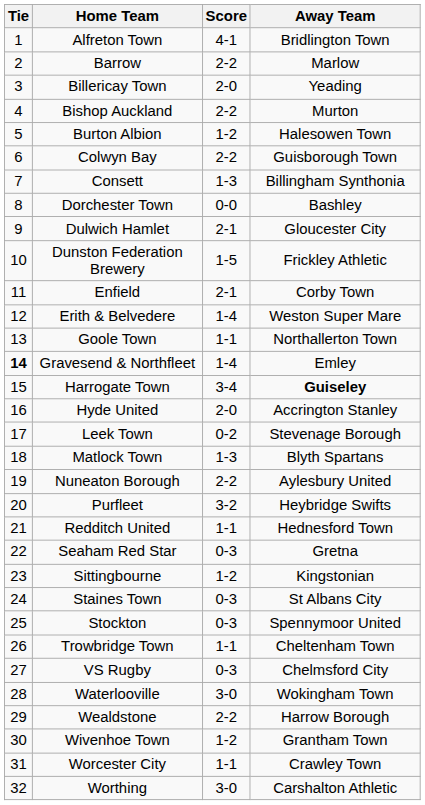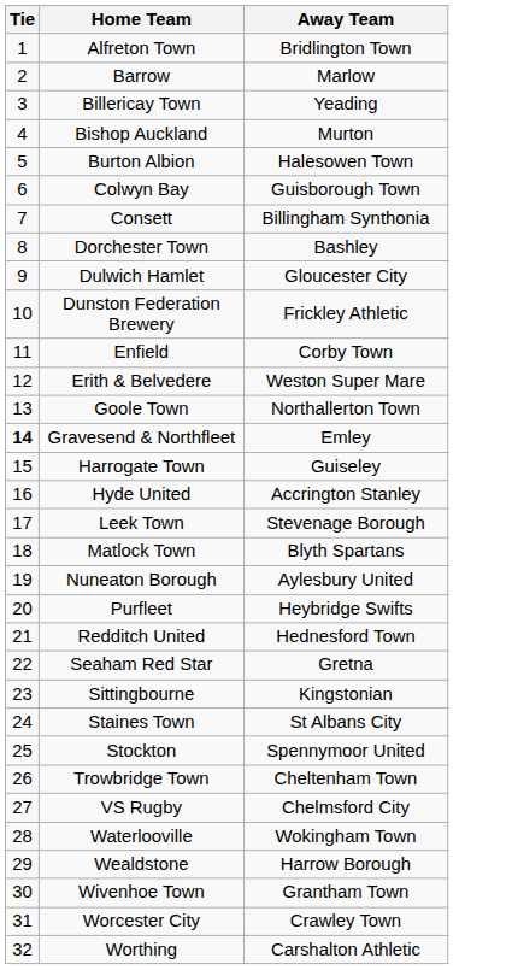- column: Score | 4-1 | 2-2 | 2-0 | 2-2 | 1-2 | 2-2 | 1-3 | 0-0 | 2-1 | 1-5 | 2-1 | 1-4 | 1-1 | 1-4 | 3-4 | 2-0 | 0-2 | 1-3 | 2-2 | 3-2 | 1-1 | 0-3 | 1-2 | 0-3 | 0-3 | 1-1 | 0-3 | 3-0 | 2-2 | 1-2 | 1-1 | 3-0
Harrogate Town | Away Team: bold -> normal
